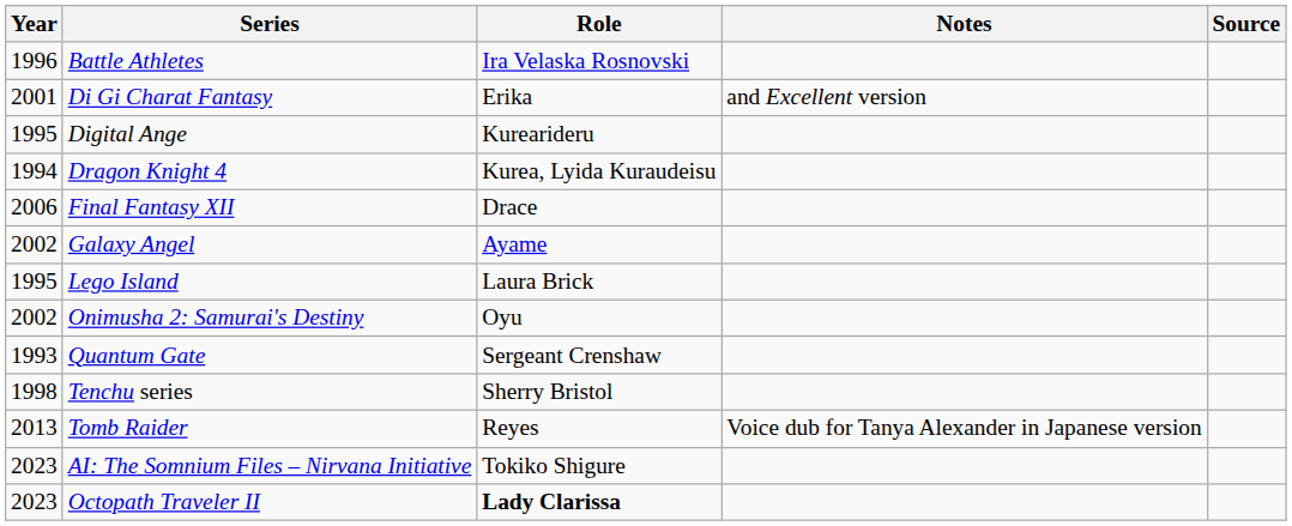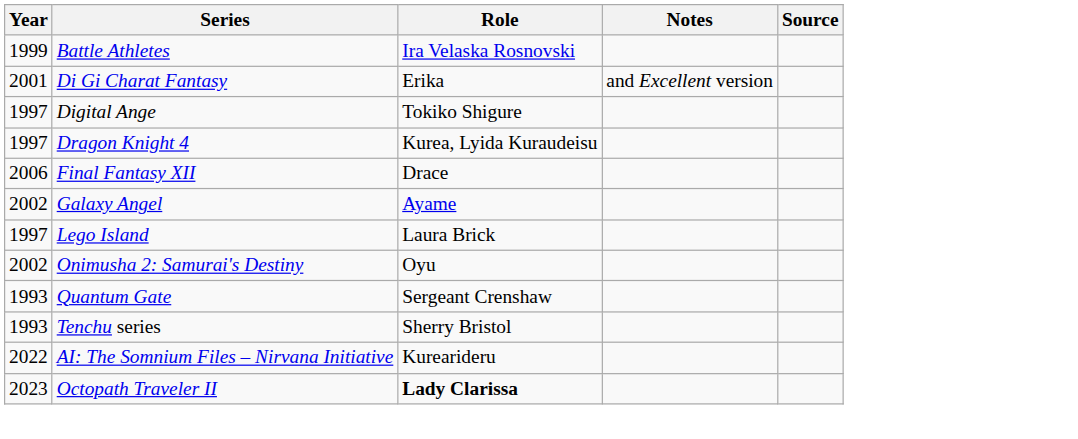Battle Athletes | Year: 1996 -> 1999
Digital Ange | Year: 1995 -> 1997
Digital Ange | Role: Kurearideru -> Tokiko Shigure
Dragon Knight 4 | Year: 1994 -> 1997
Lego Island | Year: 1995 -> 1997
Tenchu series | Year: 1998 -> 1993
- row: 2013 | Tomb Raider | Reyes | Voice dub for Tanya Alexander in Japanese version
AI: The Somnium Files – Nirvana Initiative | Year: 2023 -> 2022
AI: The Somnium Files – Nirvana Initiative | Role: Tokiko Shigure -> Kurearideru
